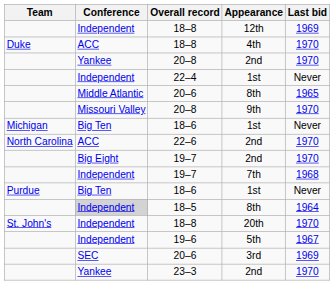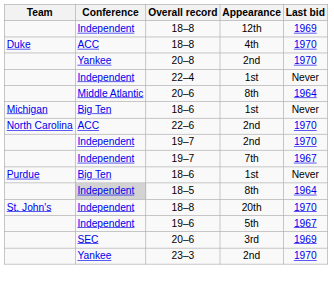20–6 / 8th | Last bid: 1965 -> 1964
- row: Missouri Valley | 20–8 | 9th | 1970
19–7 / 2nd | Conference: Big Eight -> Independent
19–7 / 7th | Last bid: 1968 -> 1967
